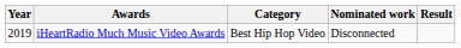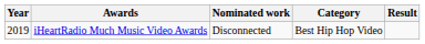columns swapped: Category <-> Nominated work
